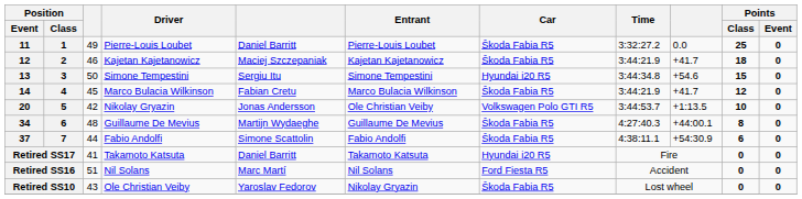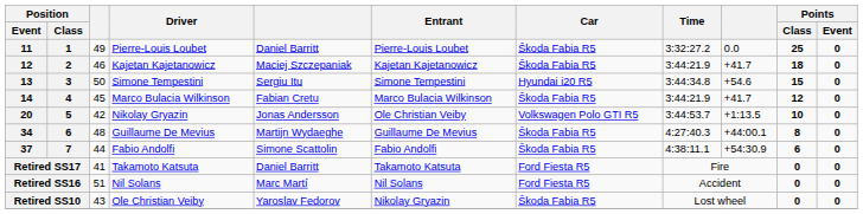Retired SS17 | Car: Hyundai i20 R5 -> Ford Fiesta R5
